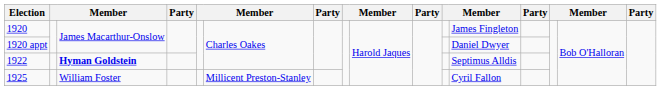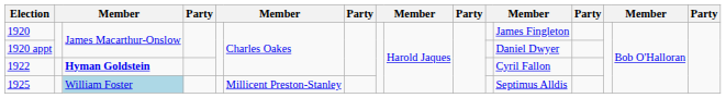1922 | column 12: Septimus Alldis -> Cyril Fallon
1925 | column 3: no background -> lightblue background
1925 | column 12: Cyril Fallon -> Septimus Alldis
